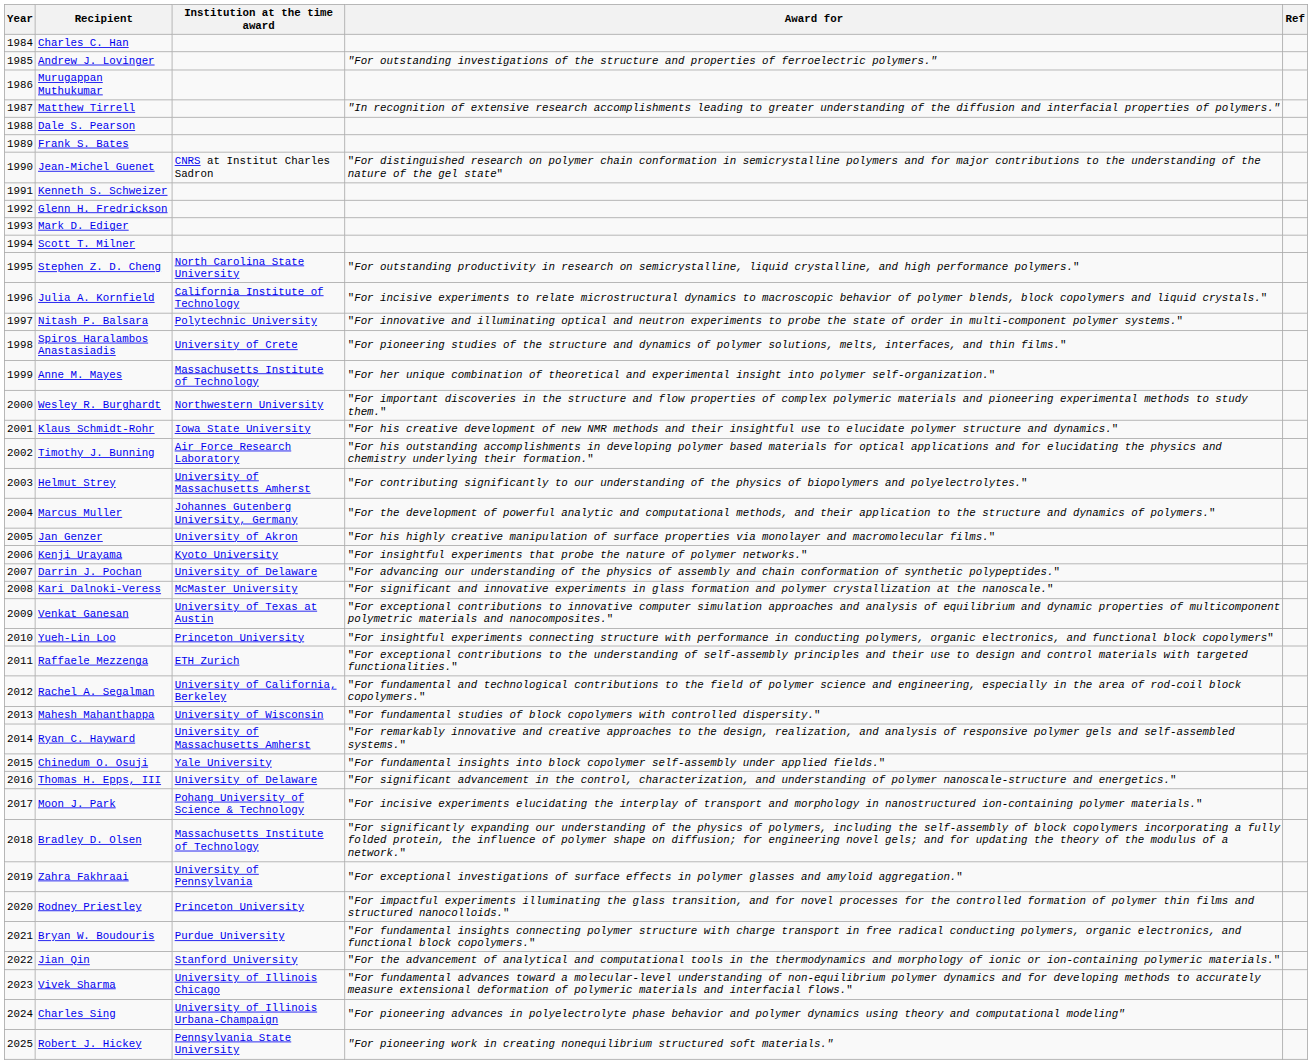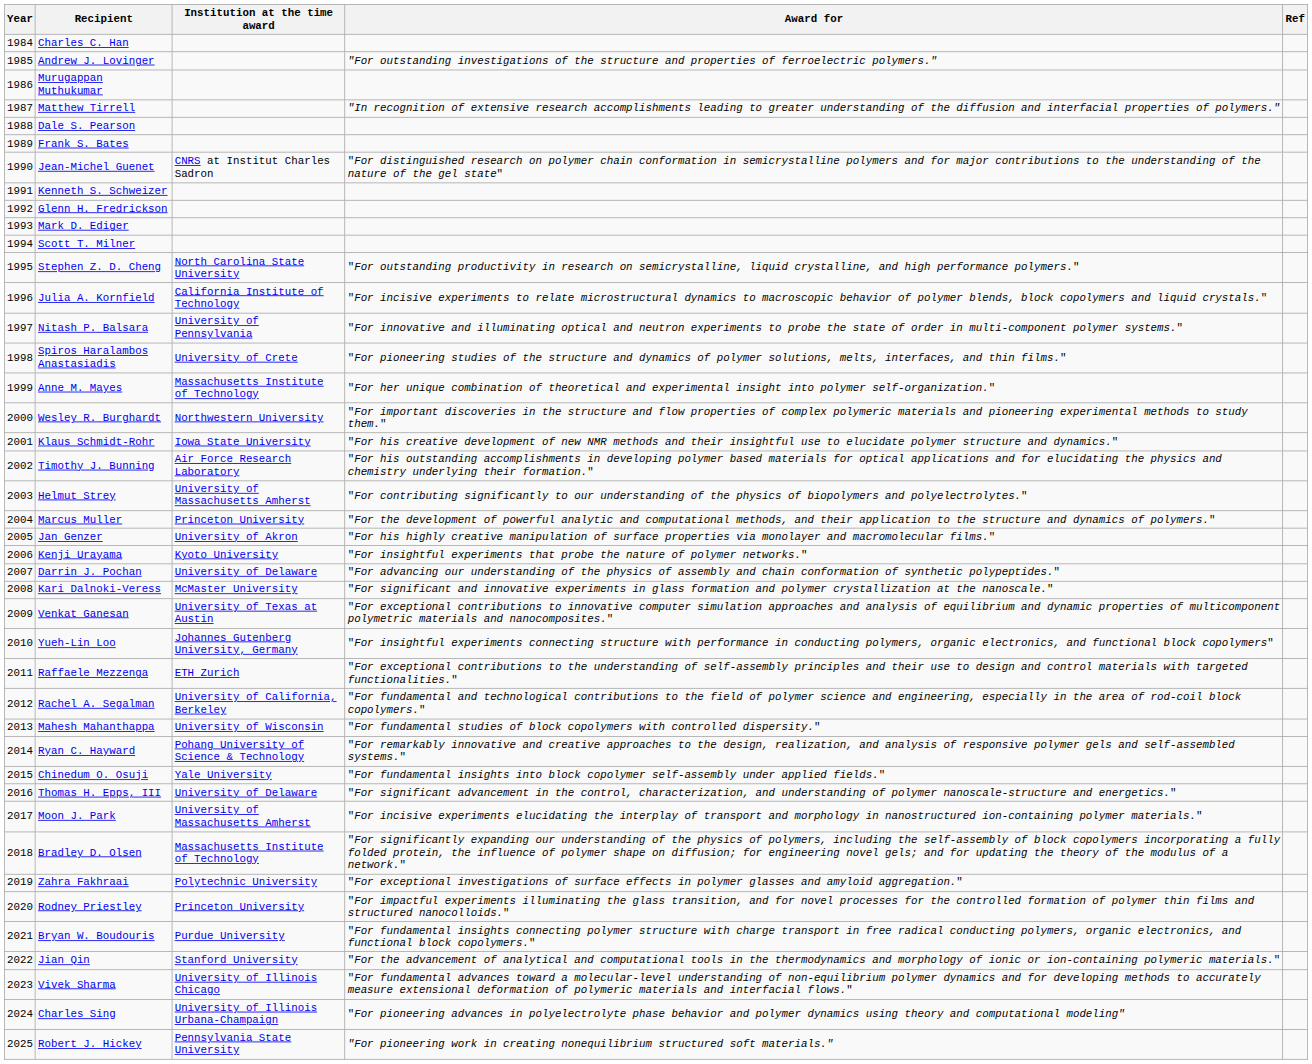Nitash P. Balsara | Institution at the time award: Polytechnic University -> University of Pennsylvania
Marcus Muller | Institution at the time award: Johannes Gutenberg University, Germany -> Princeton University
Yueh-Lin Loo | Institution at the time award: Princeton University -> Johannes Gutenberg University, Germany
Ryan C. Hayward | Institution at the time award: University of Massachusetts Amherst -> Pohang University of Science & Technology
Moon J. Park | Institution at the time award: Pohang University of Science & Technology -> University of Massachusetts Amherst
Zahra Fakhraai | Institution at the time award: University of Pennsylvania -> Polytechnic University
